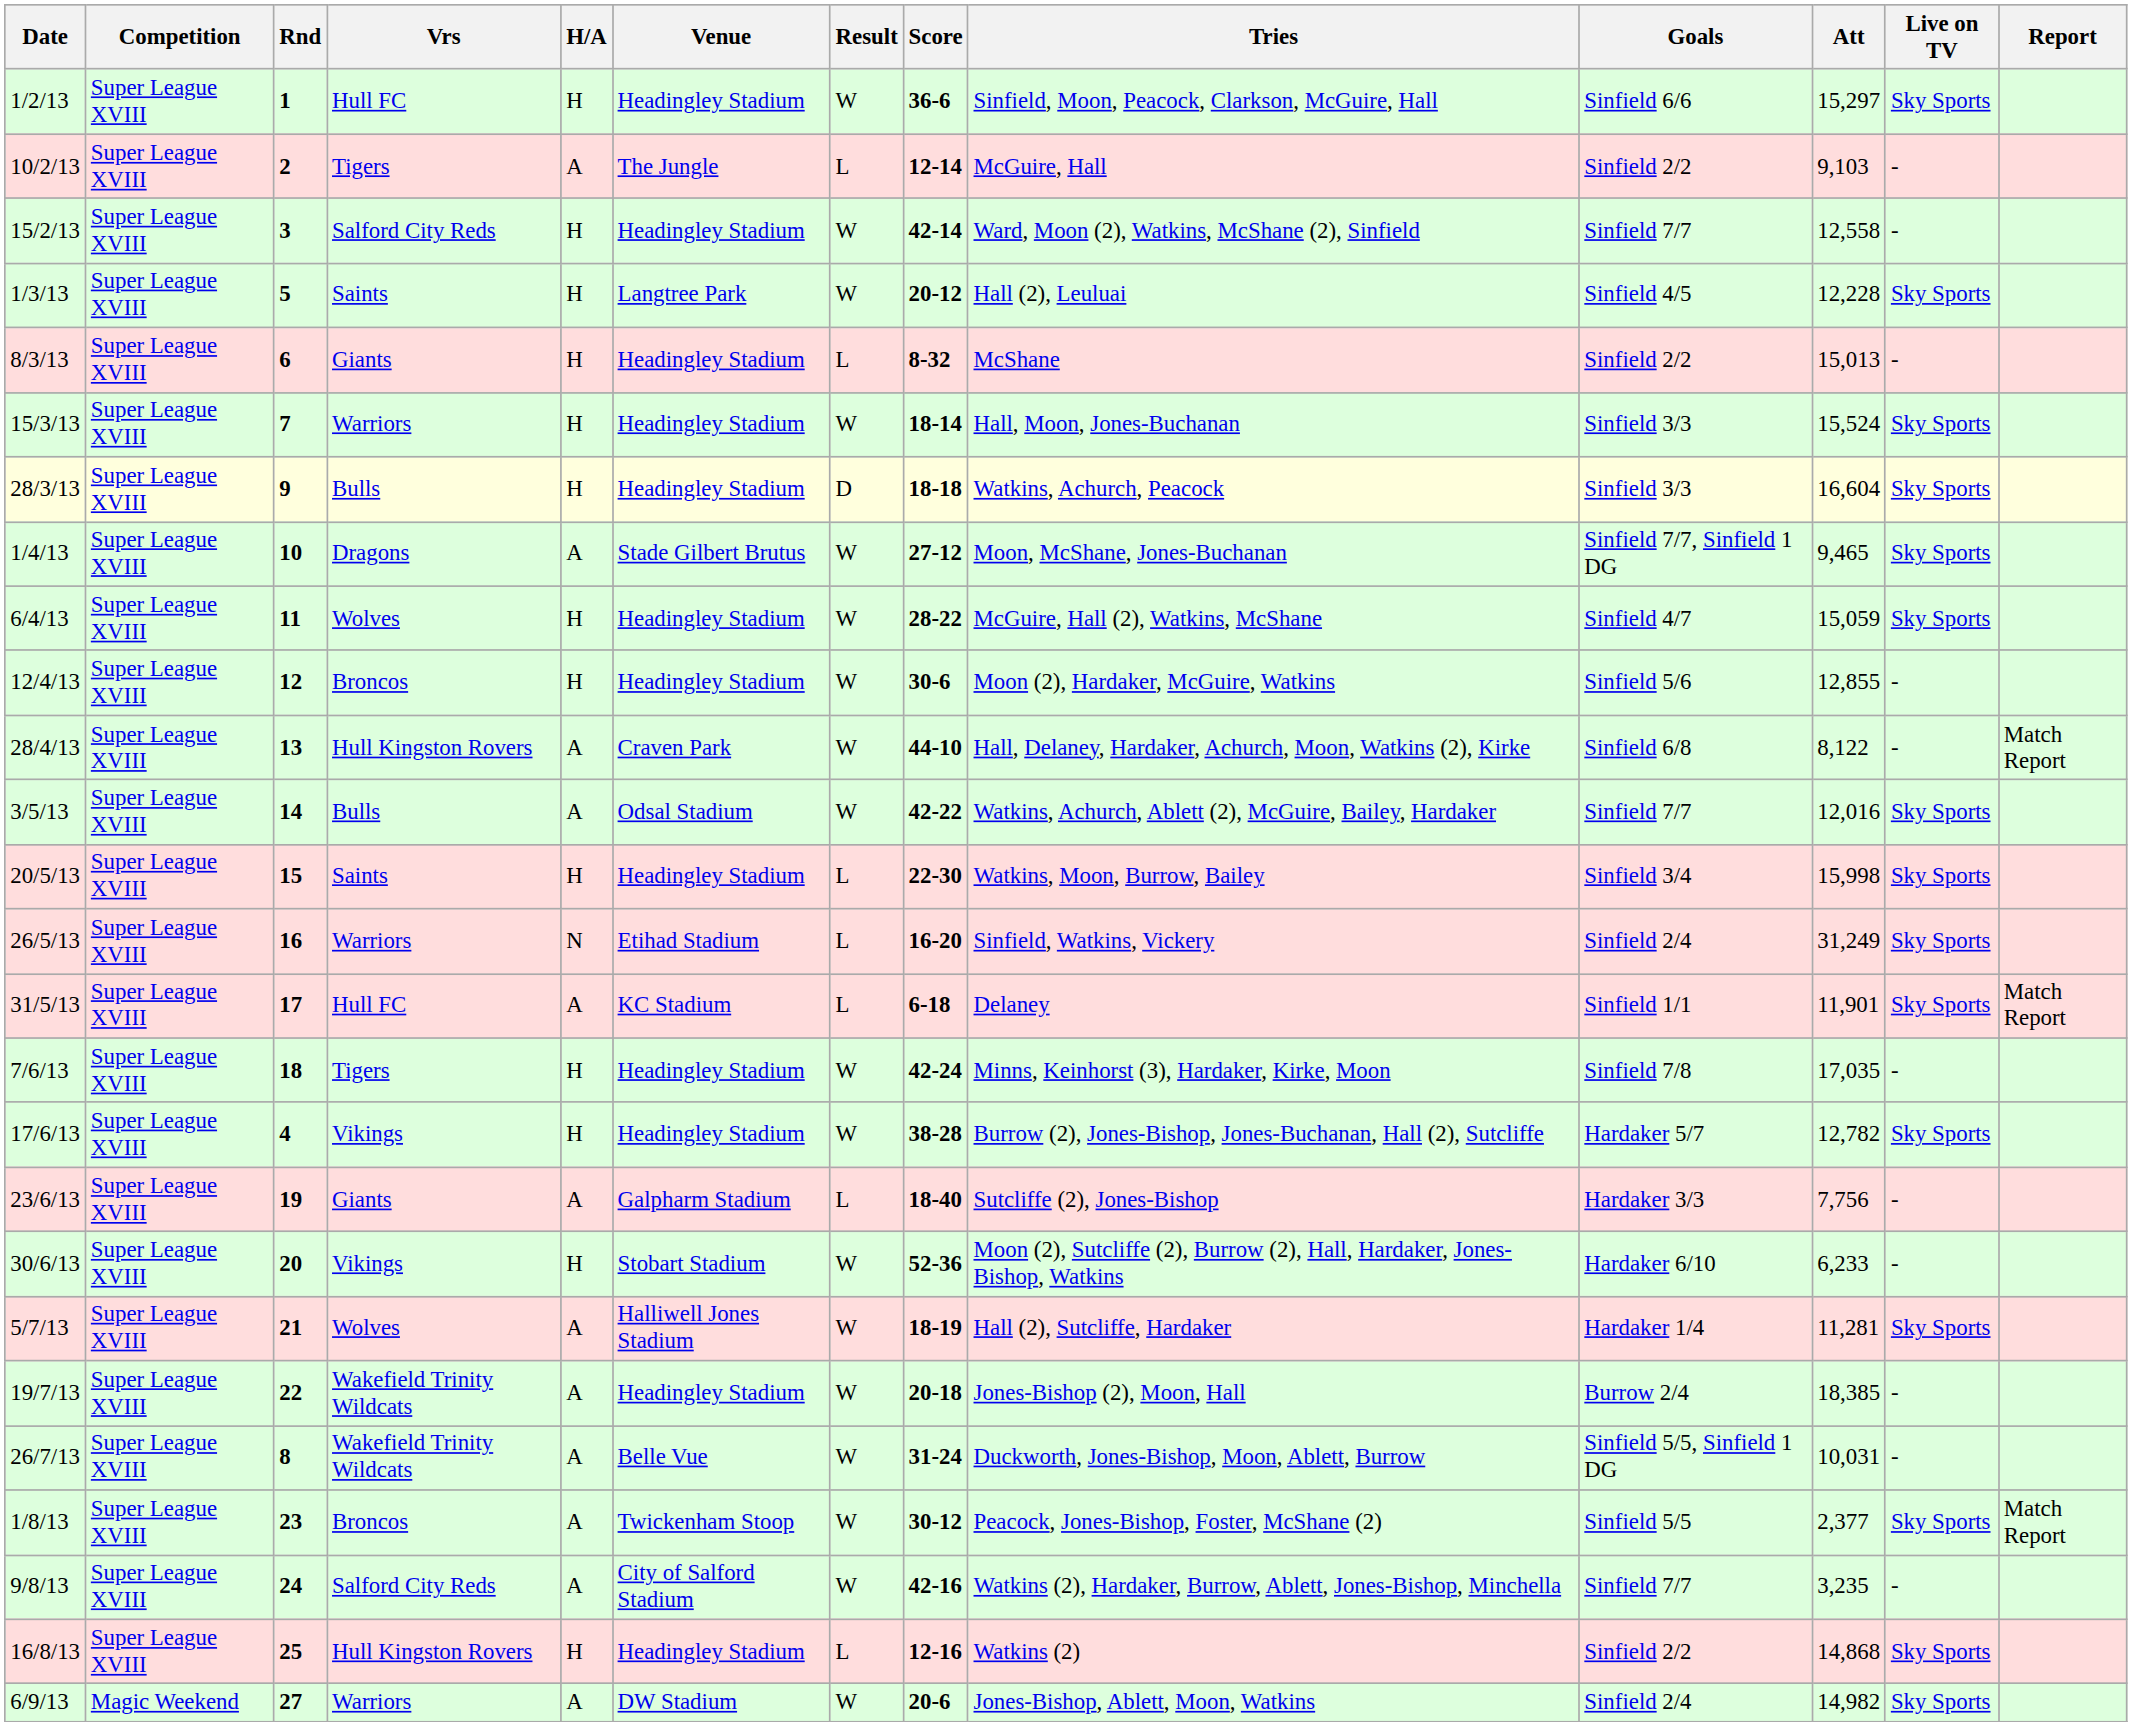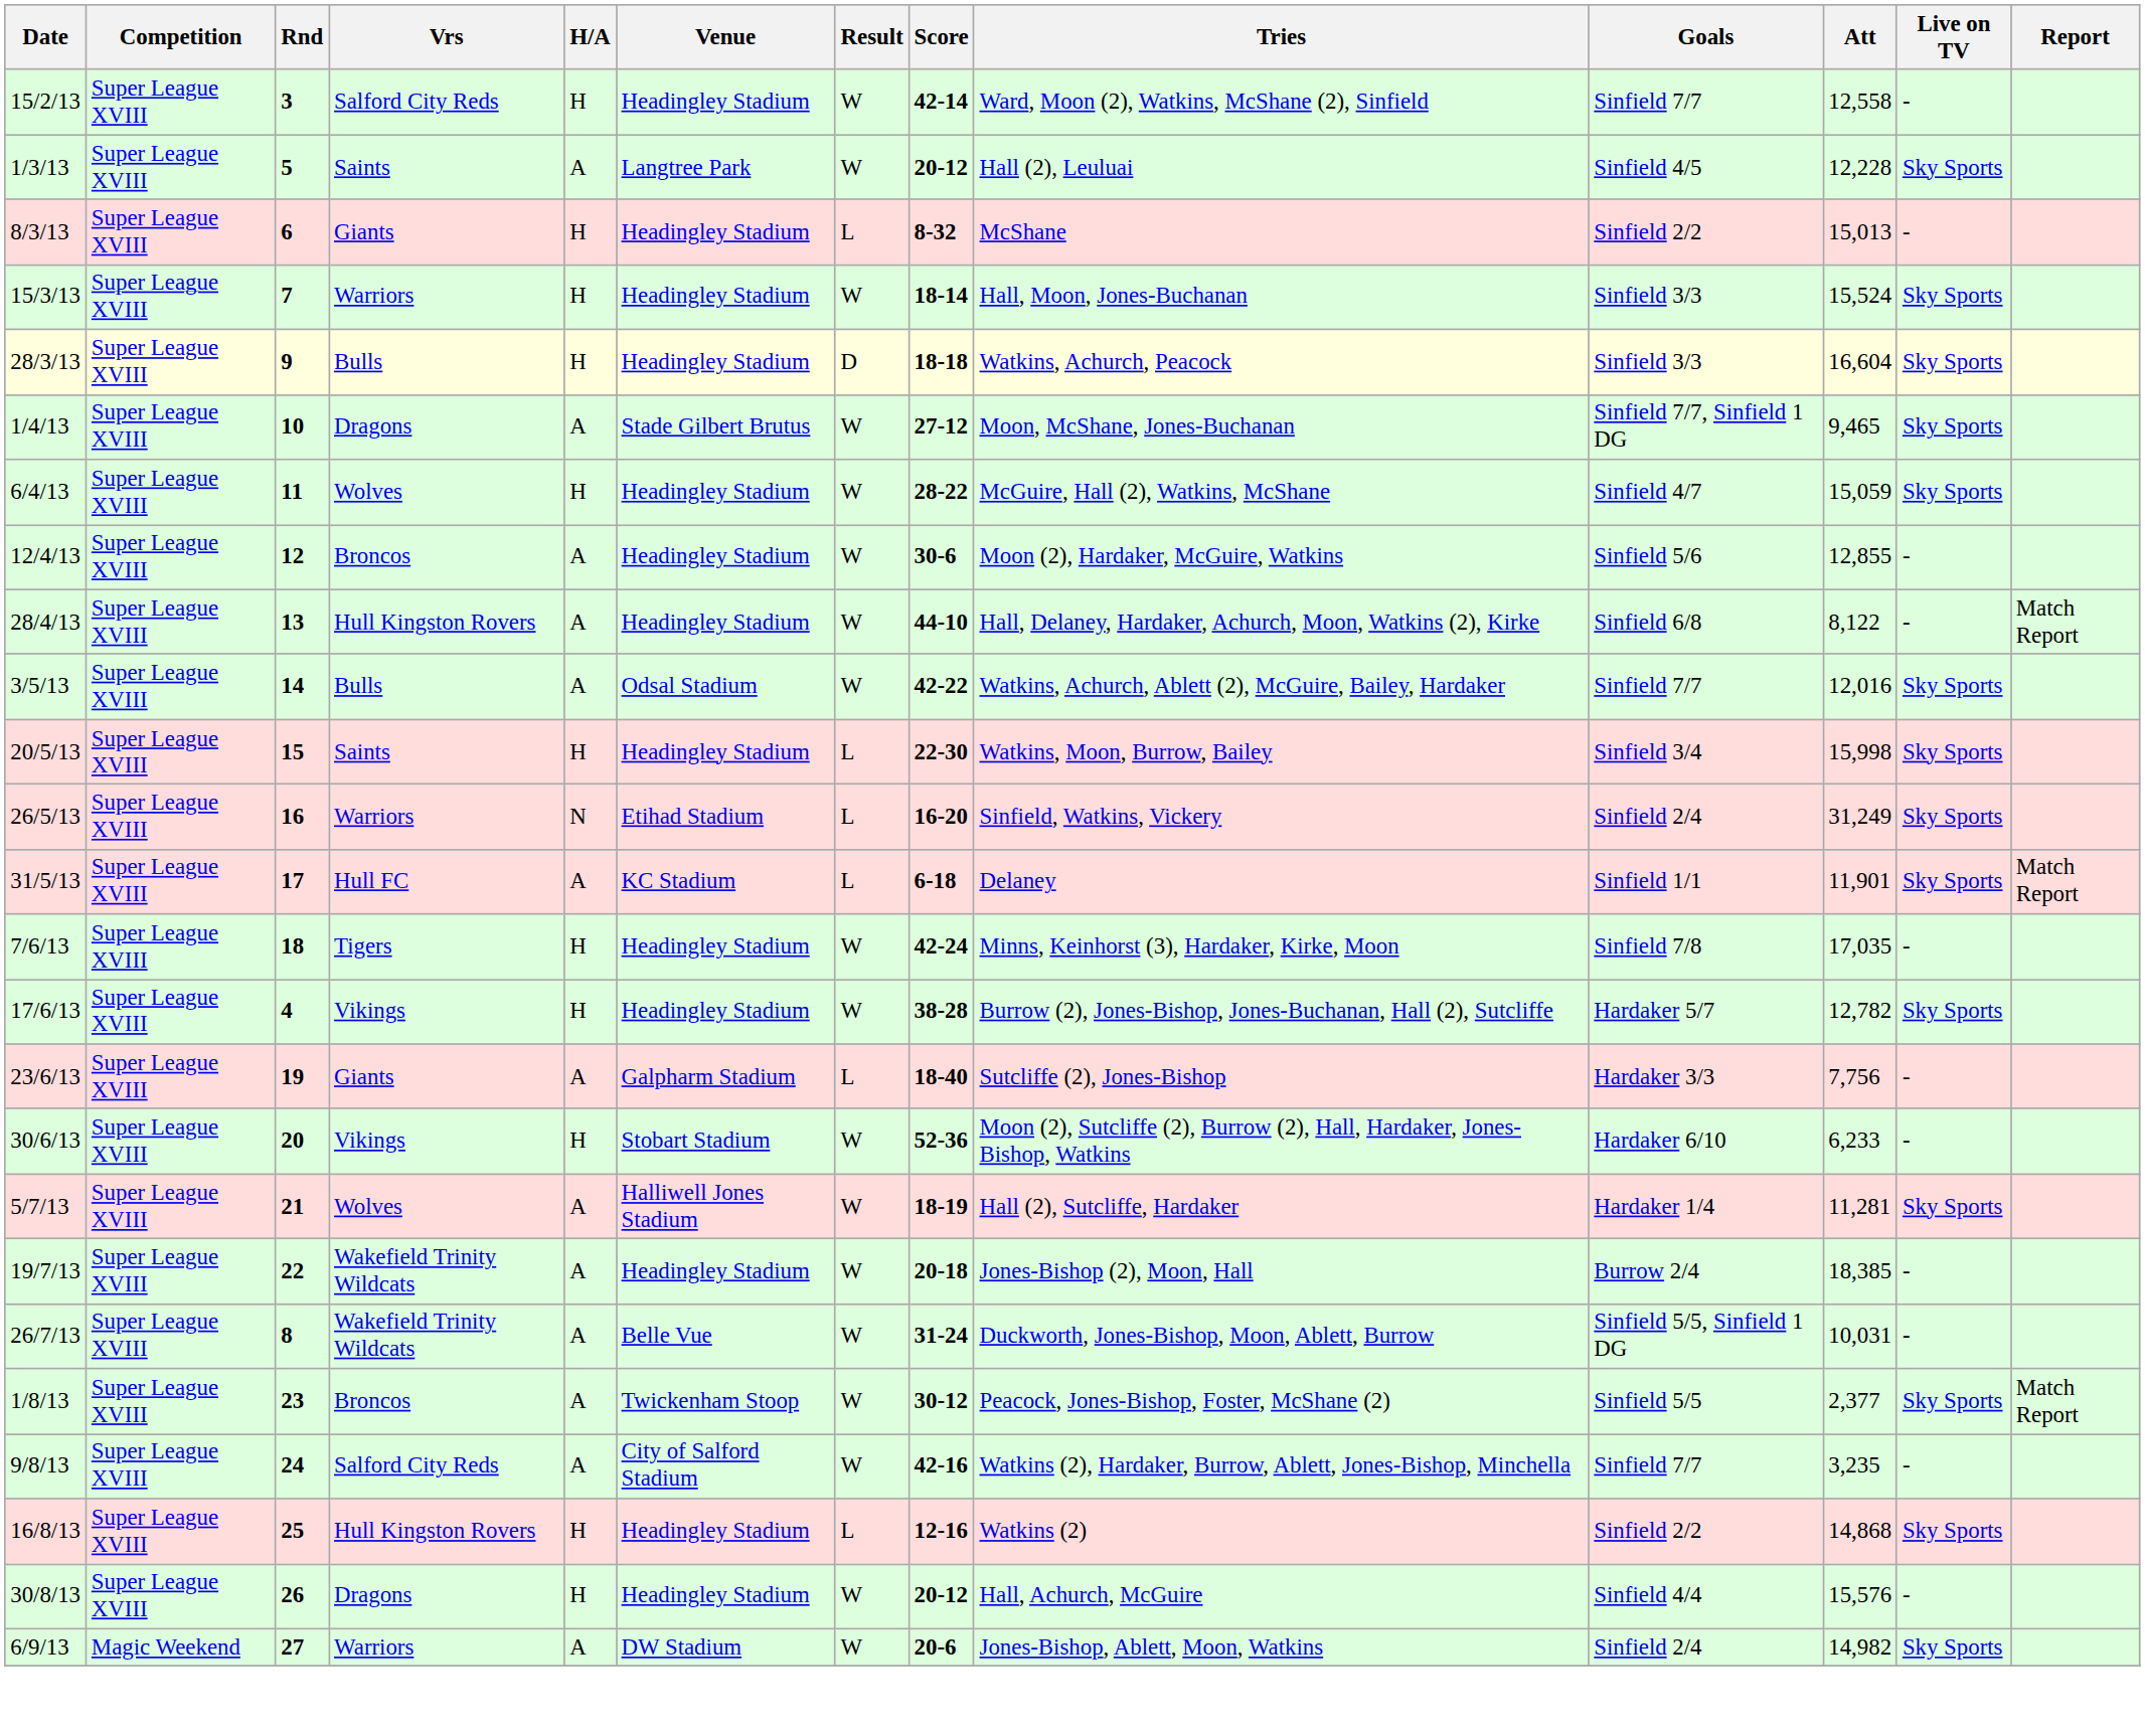- row: 1/2/13 | Super League XVIII | 1 | Hull FC | H | Headingley Stadium | W | 36-6 | Sinfield, Moon, Peacock, Clarkson, McGuire, Hall | Sinfield 6/6 | 15,297 | Sky Sports
- row: 10/2/13 | Super League XVIII | 2 | Tigers | A | The Jungle | L | 12-14 | McGuire, Hall | Sinfield 2/2 | 9,103 | -
1/3/13 | H/A: H -> A
12/4/13 | H/A: H -> A
28/4/13 | Venue: Craven Park -> Headingley Stadium
+ row: 30/8/13 | Super League XVIII | 26 | Dragons | H | Headingley Stadium | W | 20-12 | Hall, Achurch, McGuire | Sinfield 4/4 | 15,576 | -
